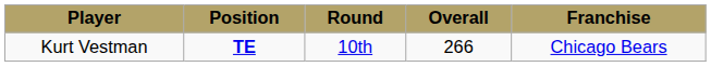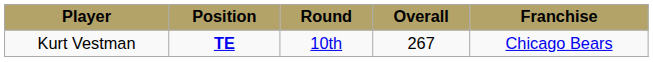Kurt Vestman | Overall: 266 -> 267
